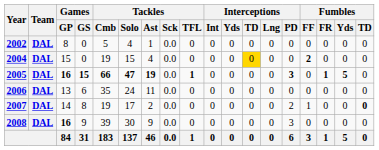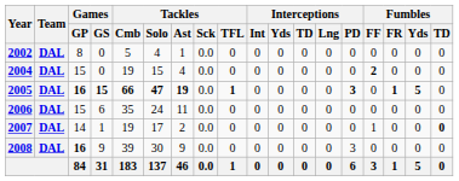2004 | Interceptions / TD: gold background -> no background
2006 | Games / GP: 13 -> 15
2007 | Games / GS: 8 -> 1
2007 | Interceptions / PD: 2 -> 0
